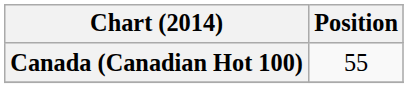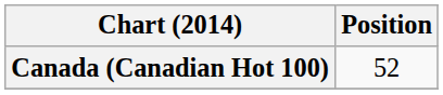Canada (Canadian Hot 100) | Position: 55 -> 52
